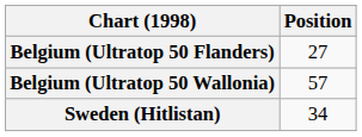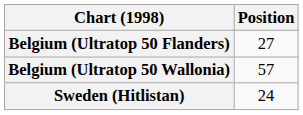Sweden (Hitlistan) | Position: 34 -> 24
